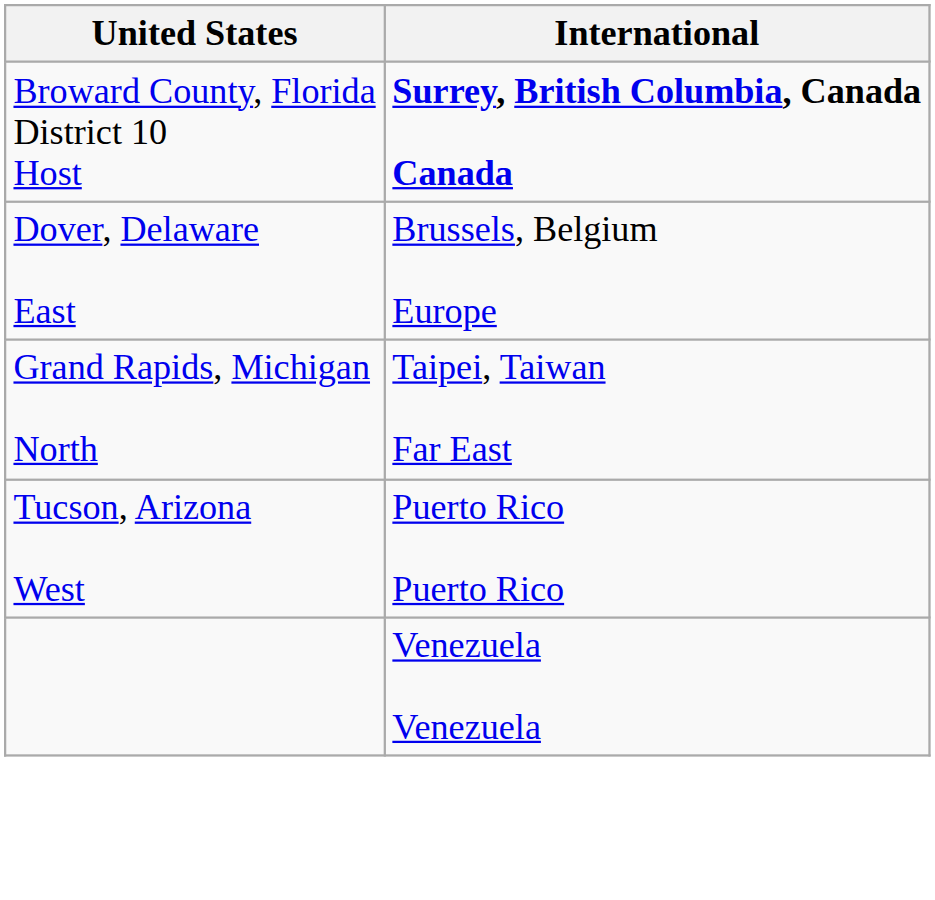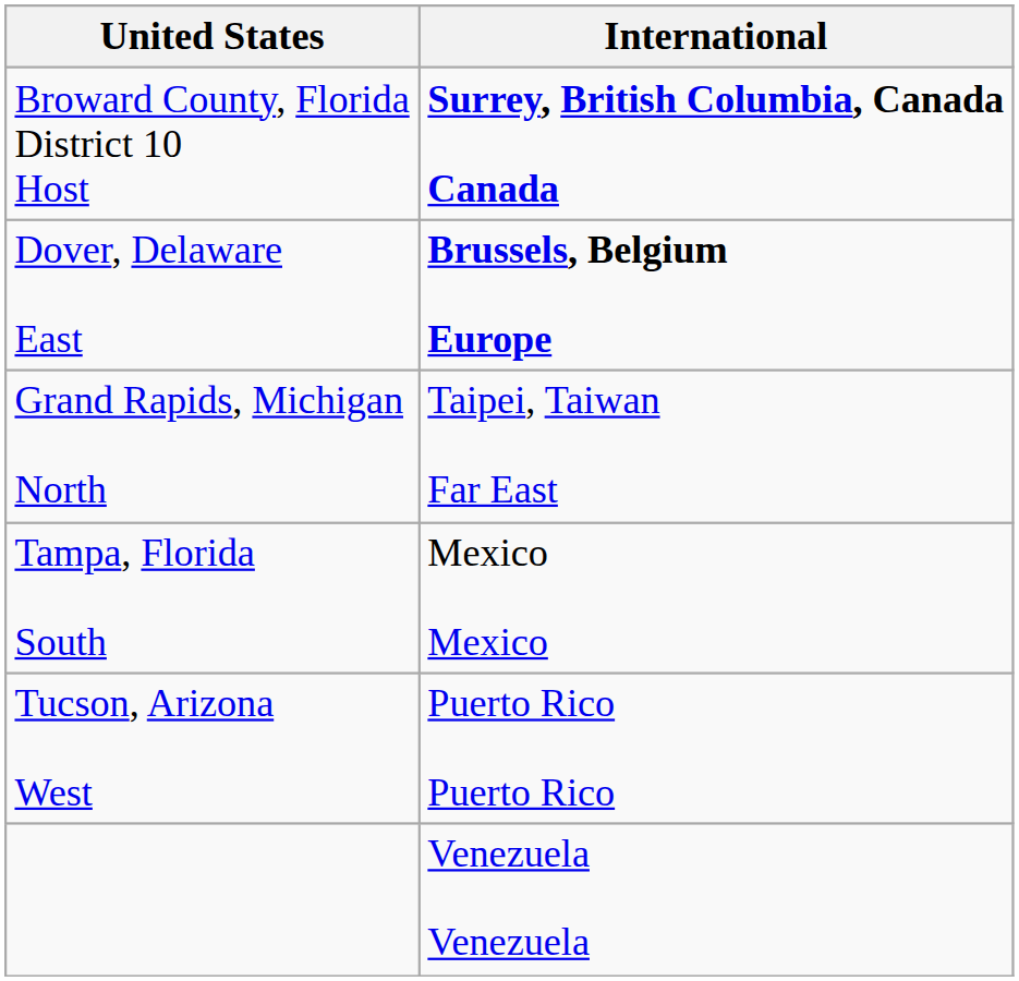Dover, Delaware East | International: normal -> bold
+ row: Tampa, Florida South | Mexico Mexico
